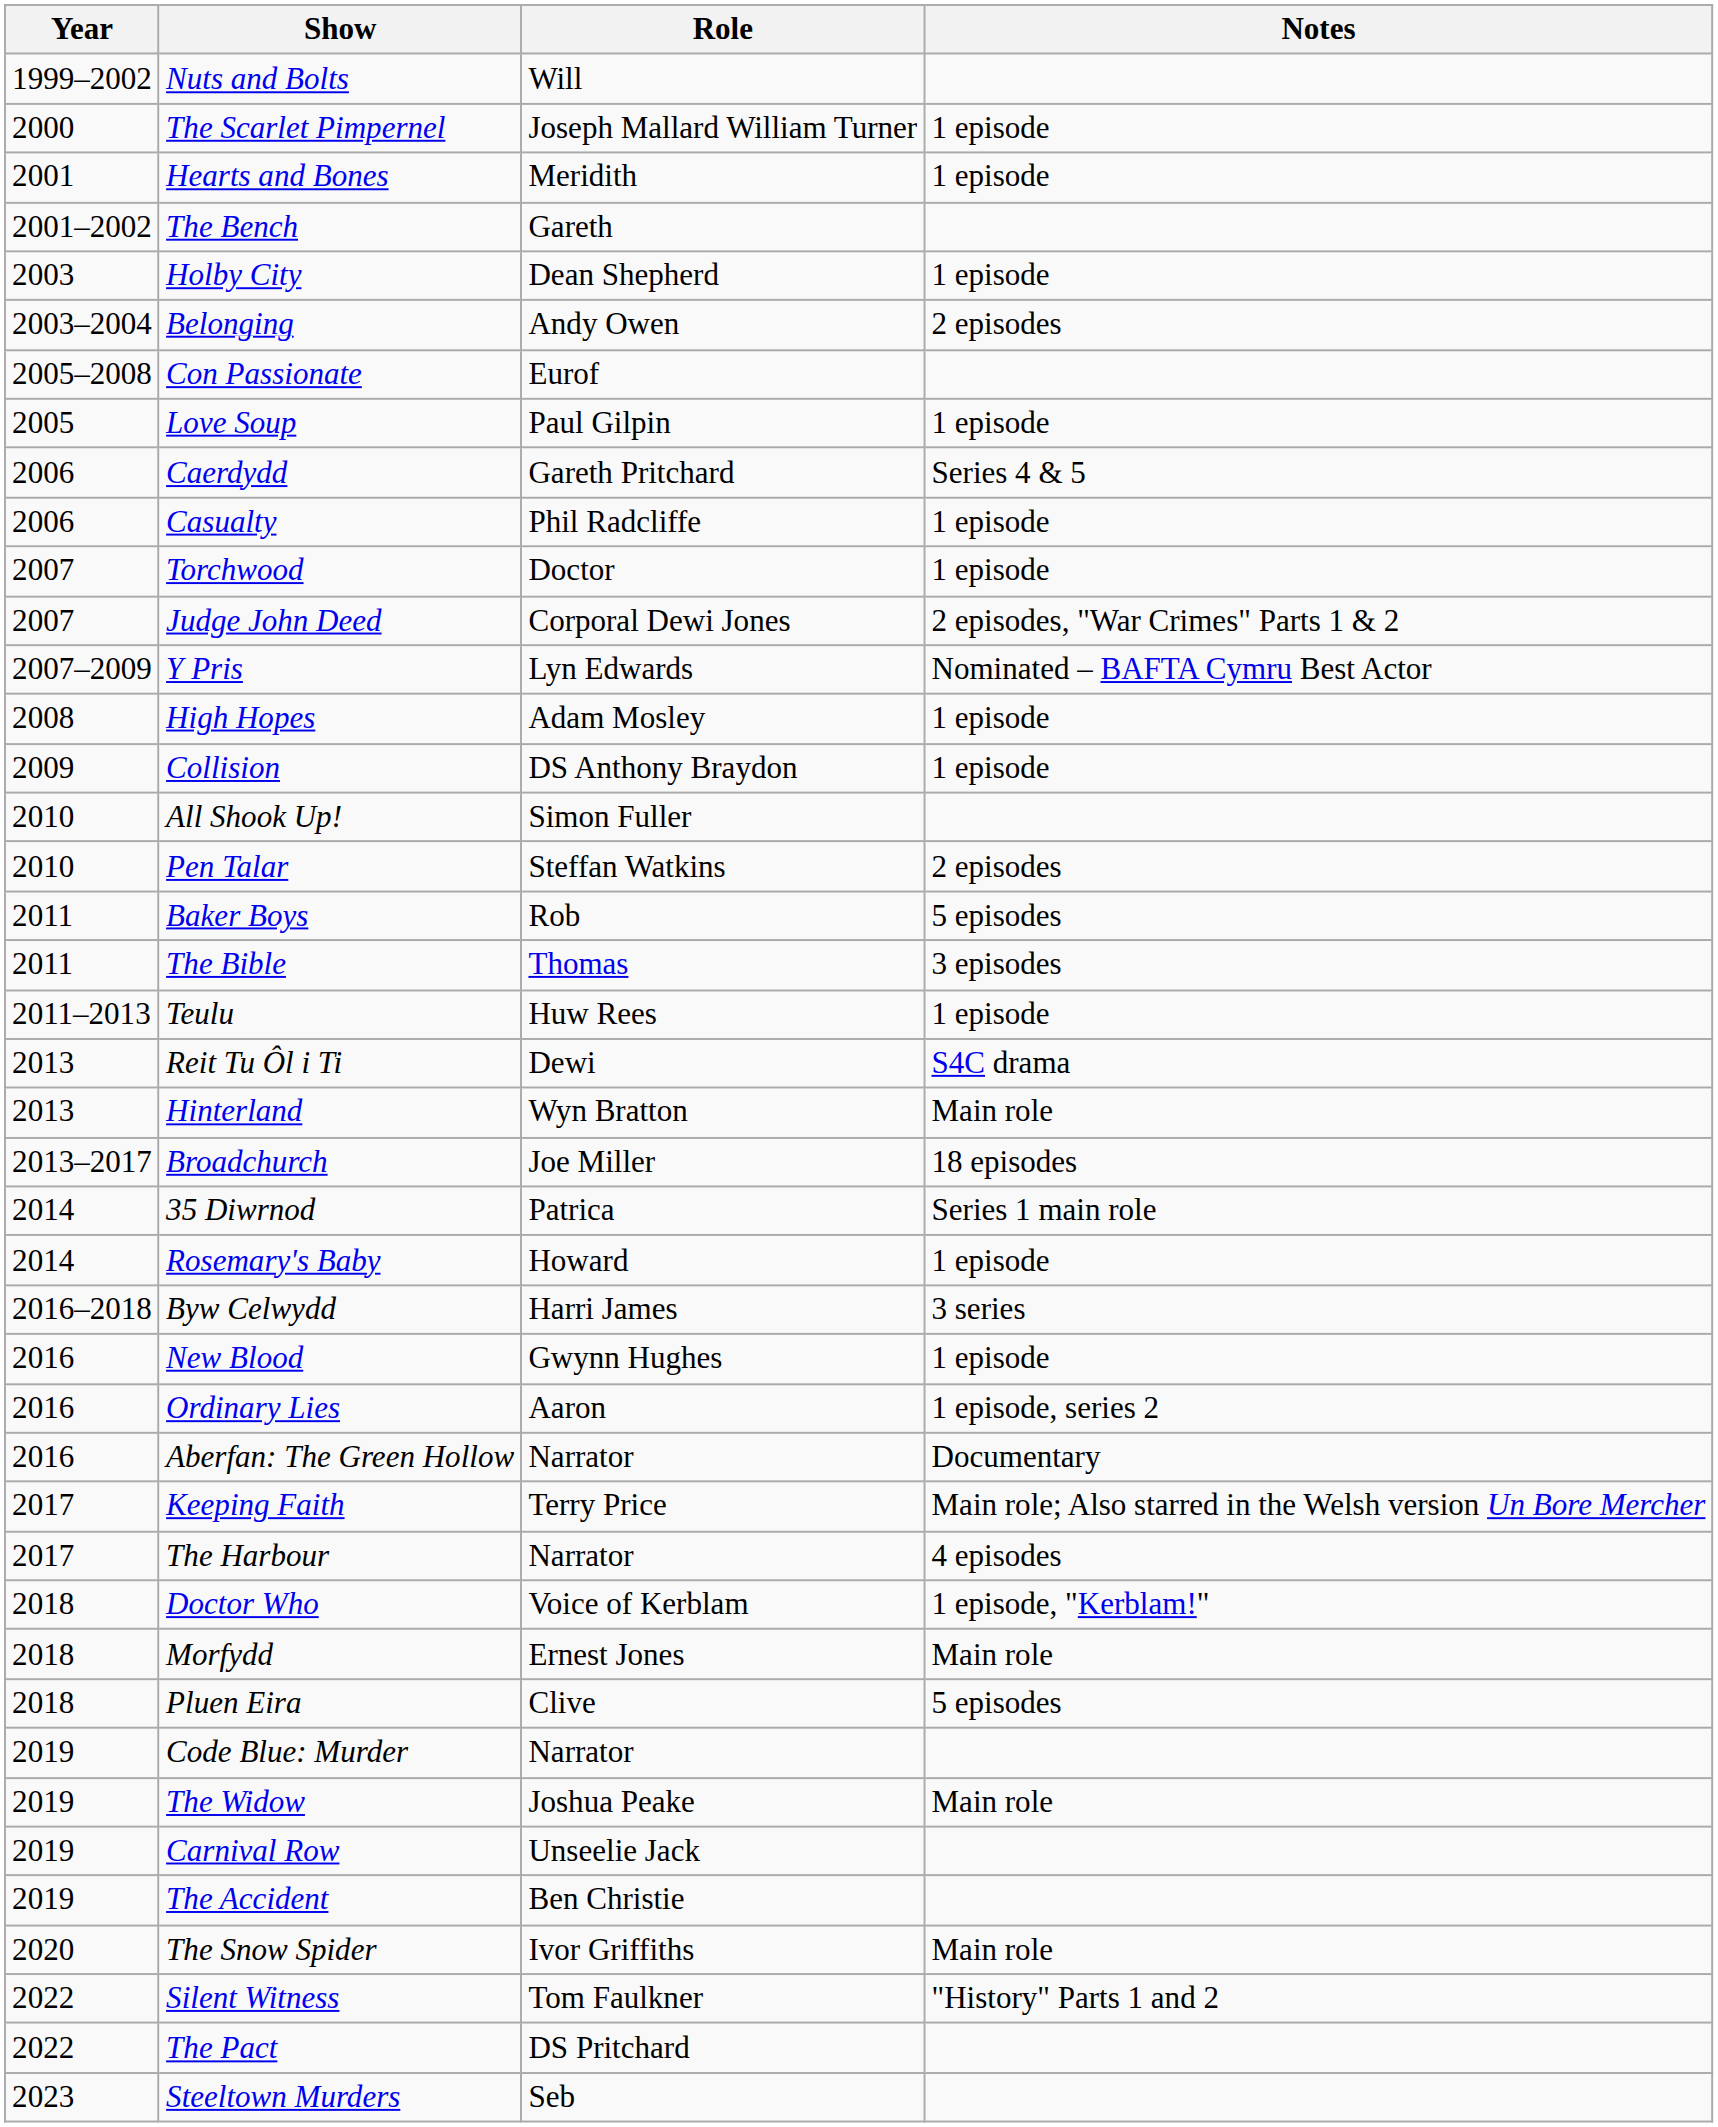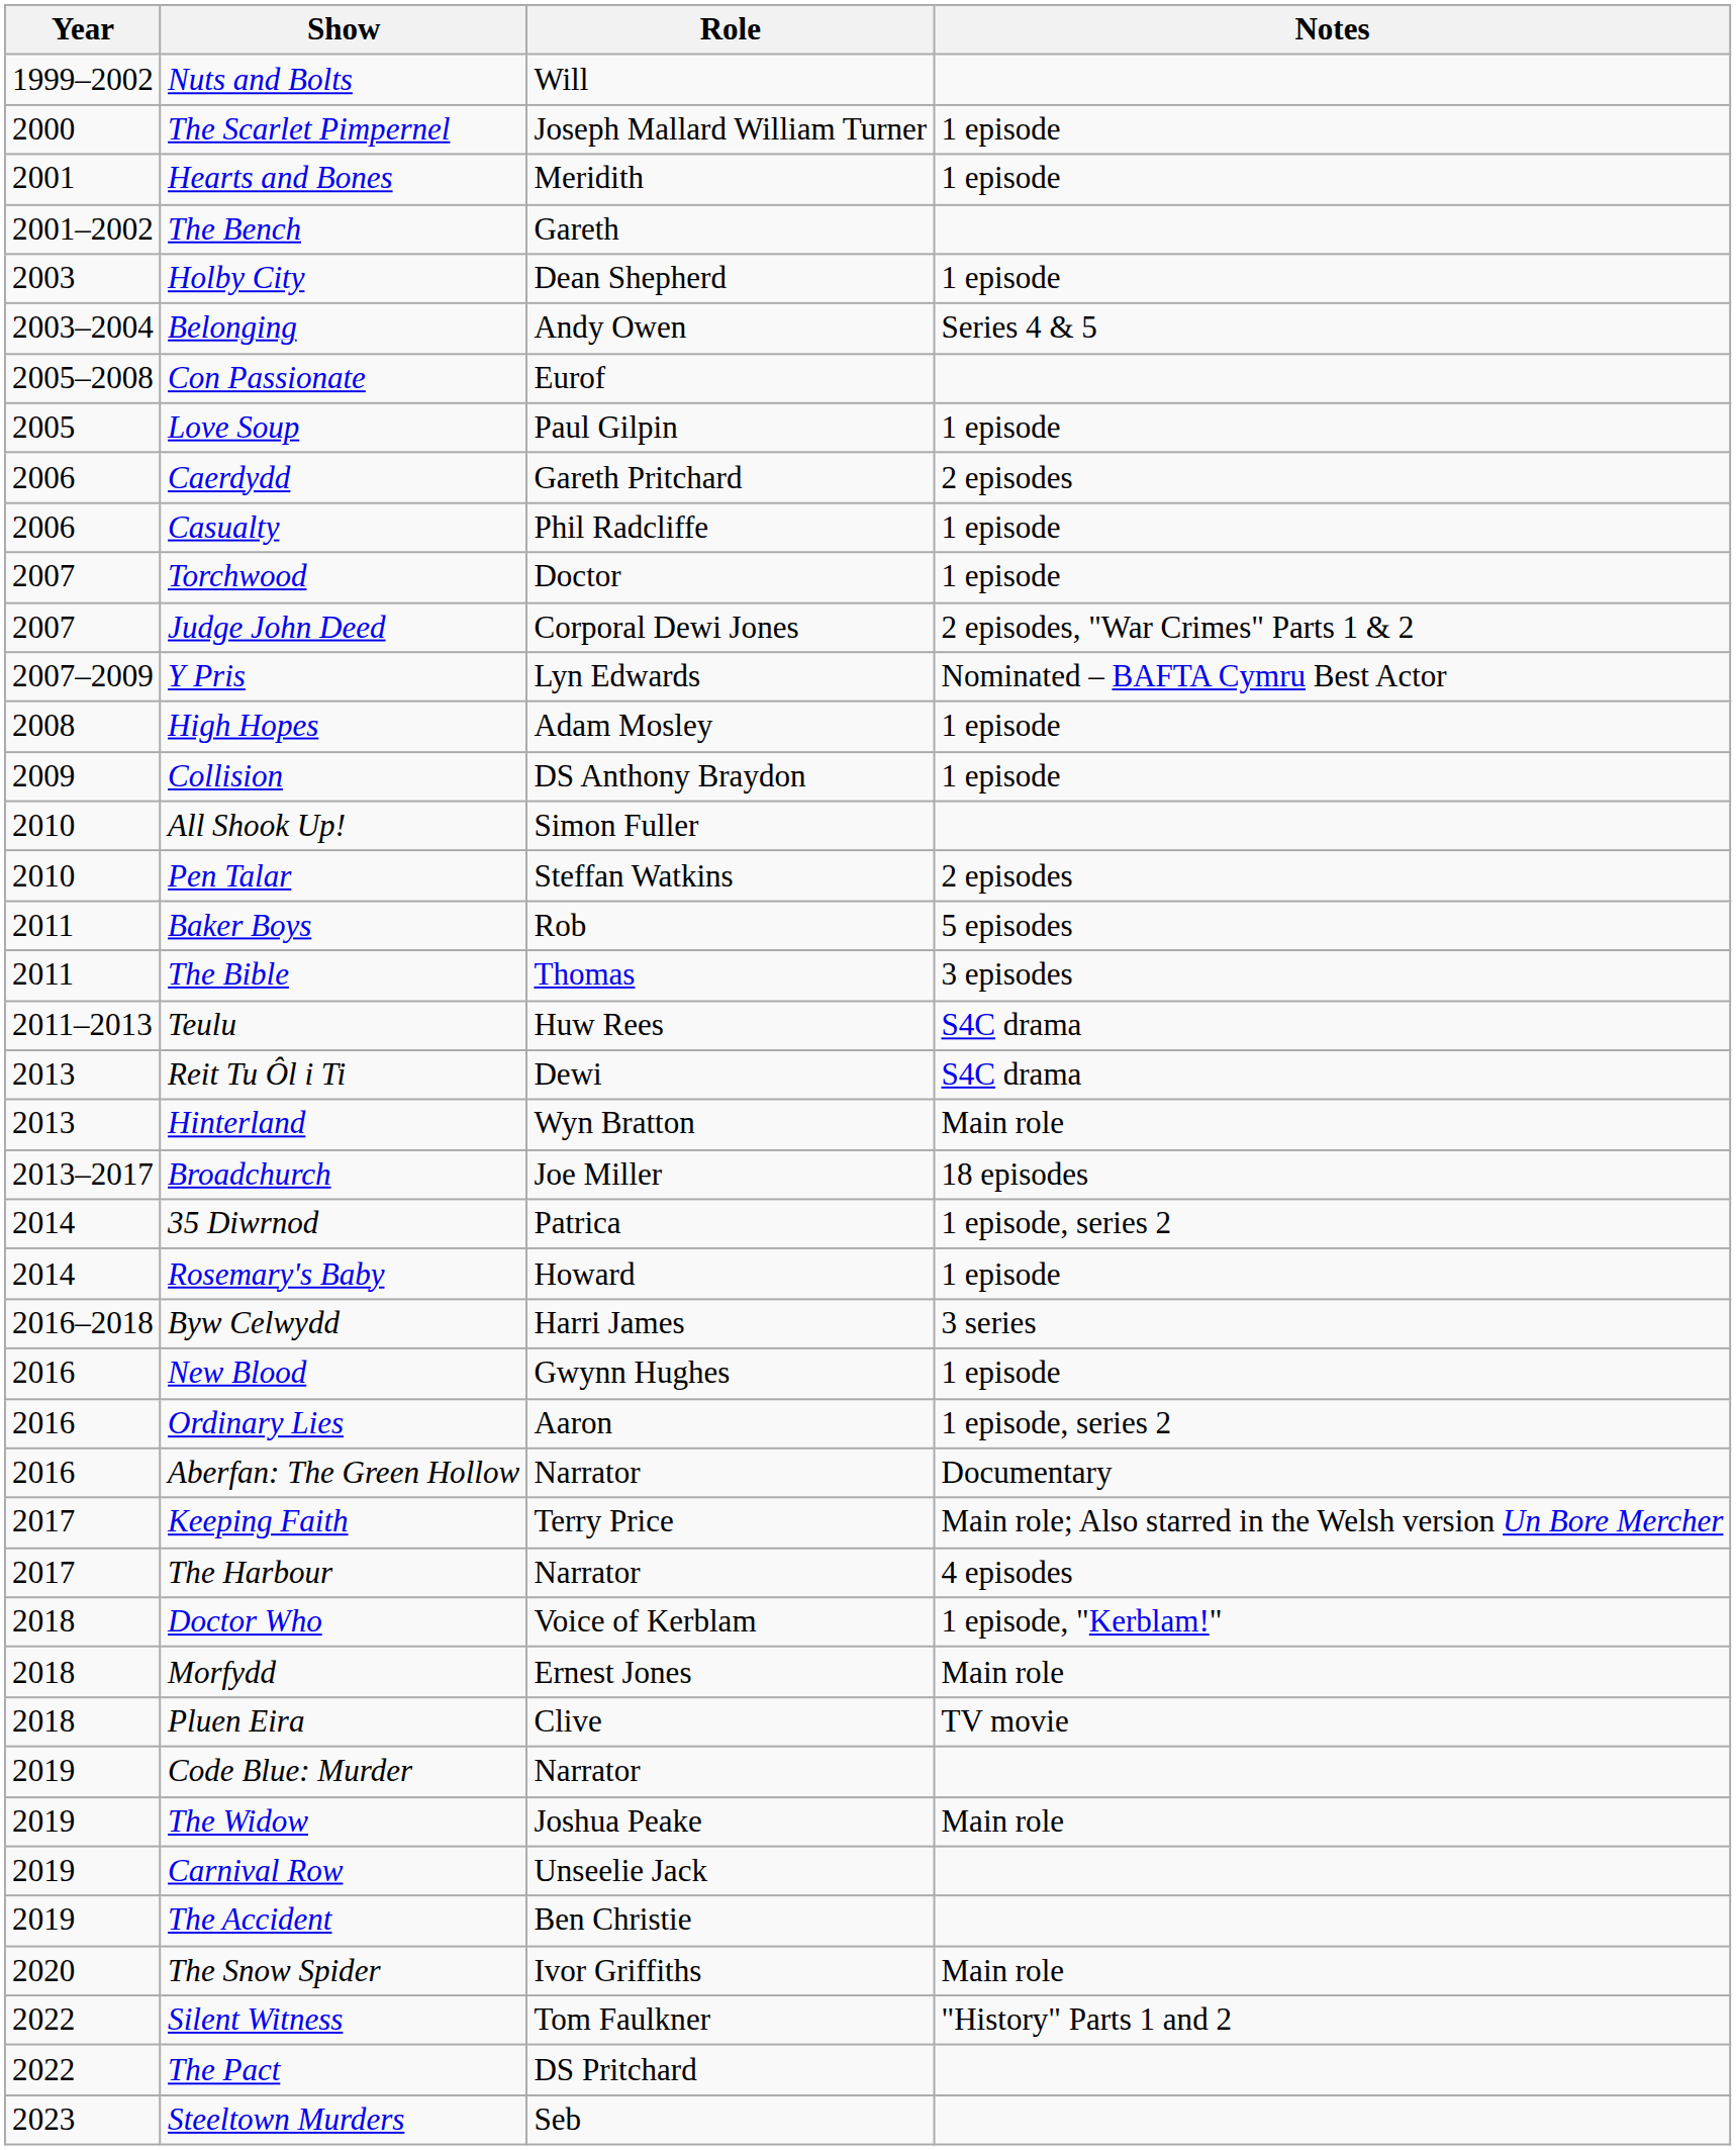Belonging | Notes: 2 episodes -> Series 4 & 5
Caerdydd | Notes: Series 4 & 5 -> 2 episodes
Teulu | Notes: 1 episode -> S4C drama
35 Diwrnod | Notes: Series 1 main role -> 1 episode, series 2
Pluen Eira | Notes: 5 episodes -> TV movie
